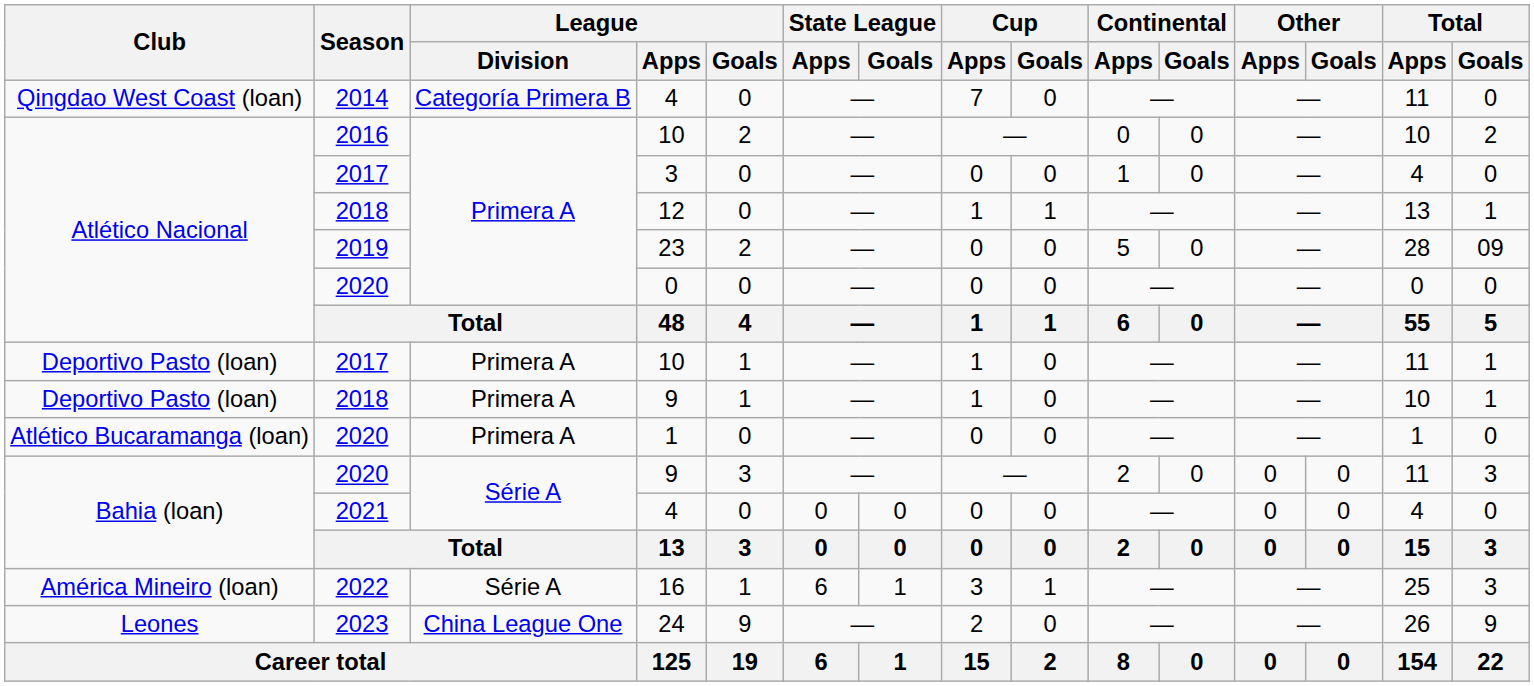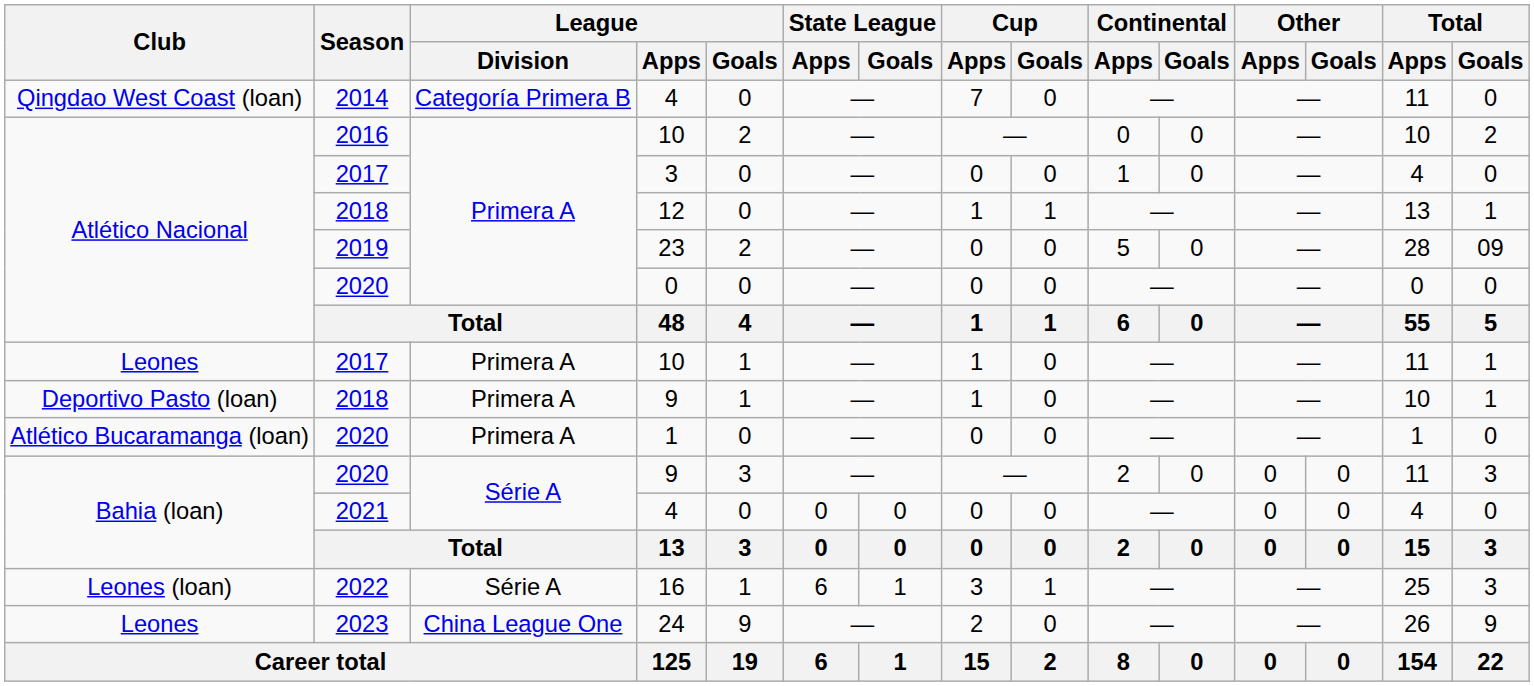2017 / 10 | Club: Deportivo Pasto (loan) -> Leones
16 | Club: América Mineiro (loan) -> Leones (loan)
